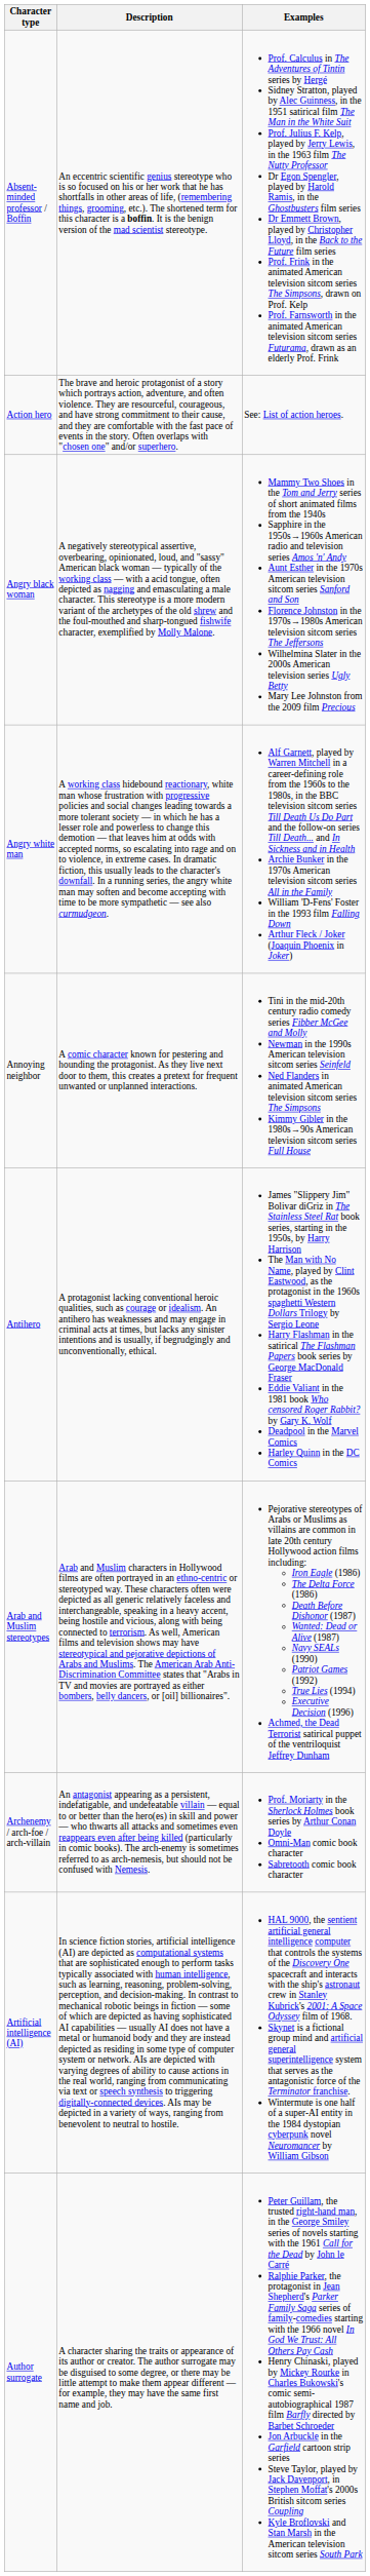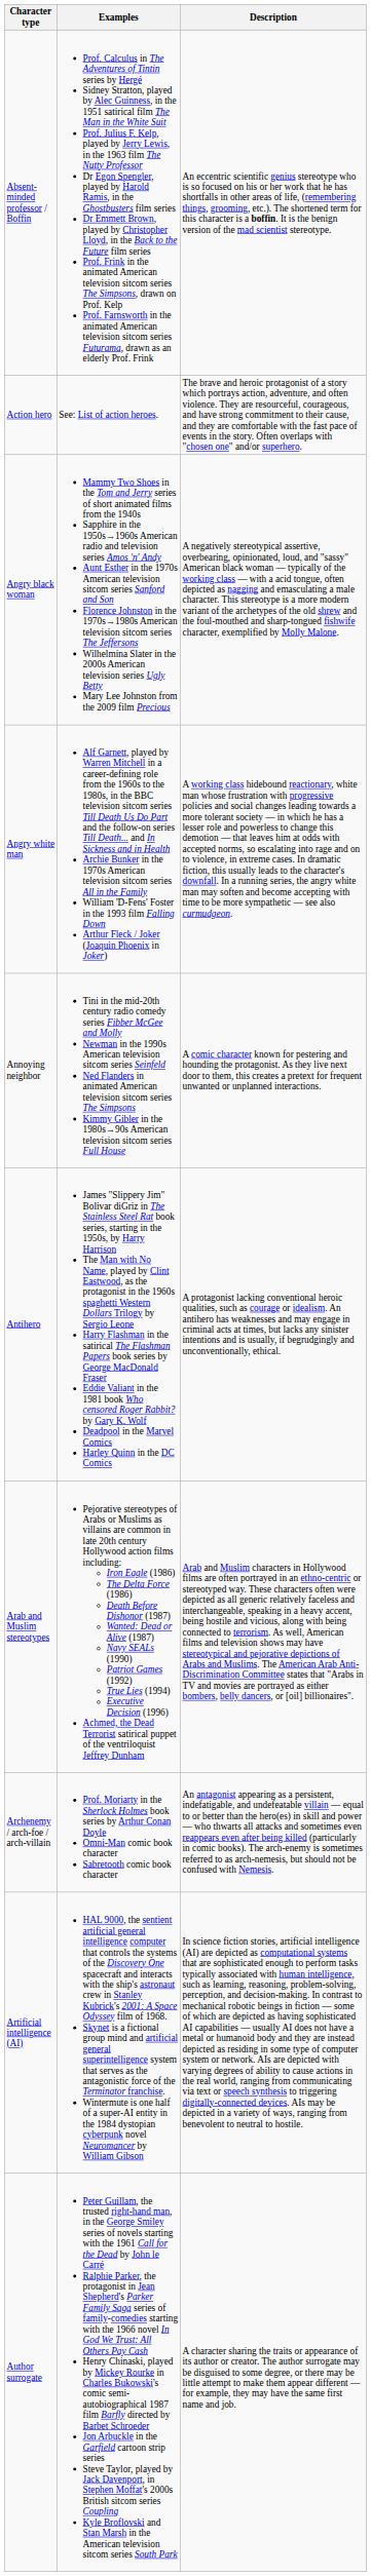columns swapped: Description <-> Examples
